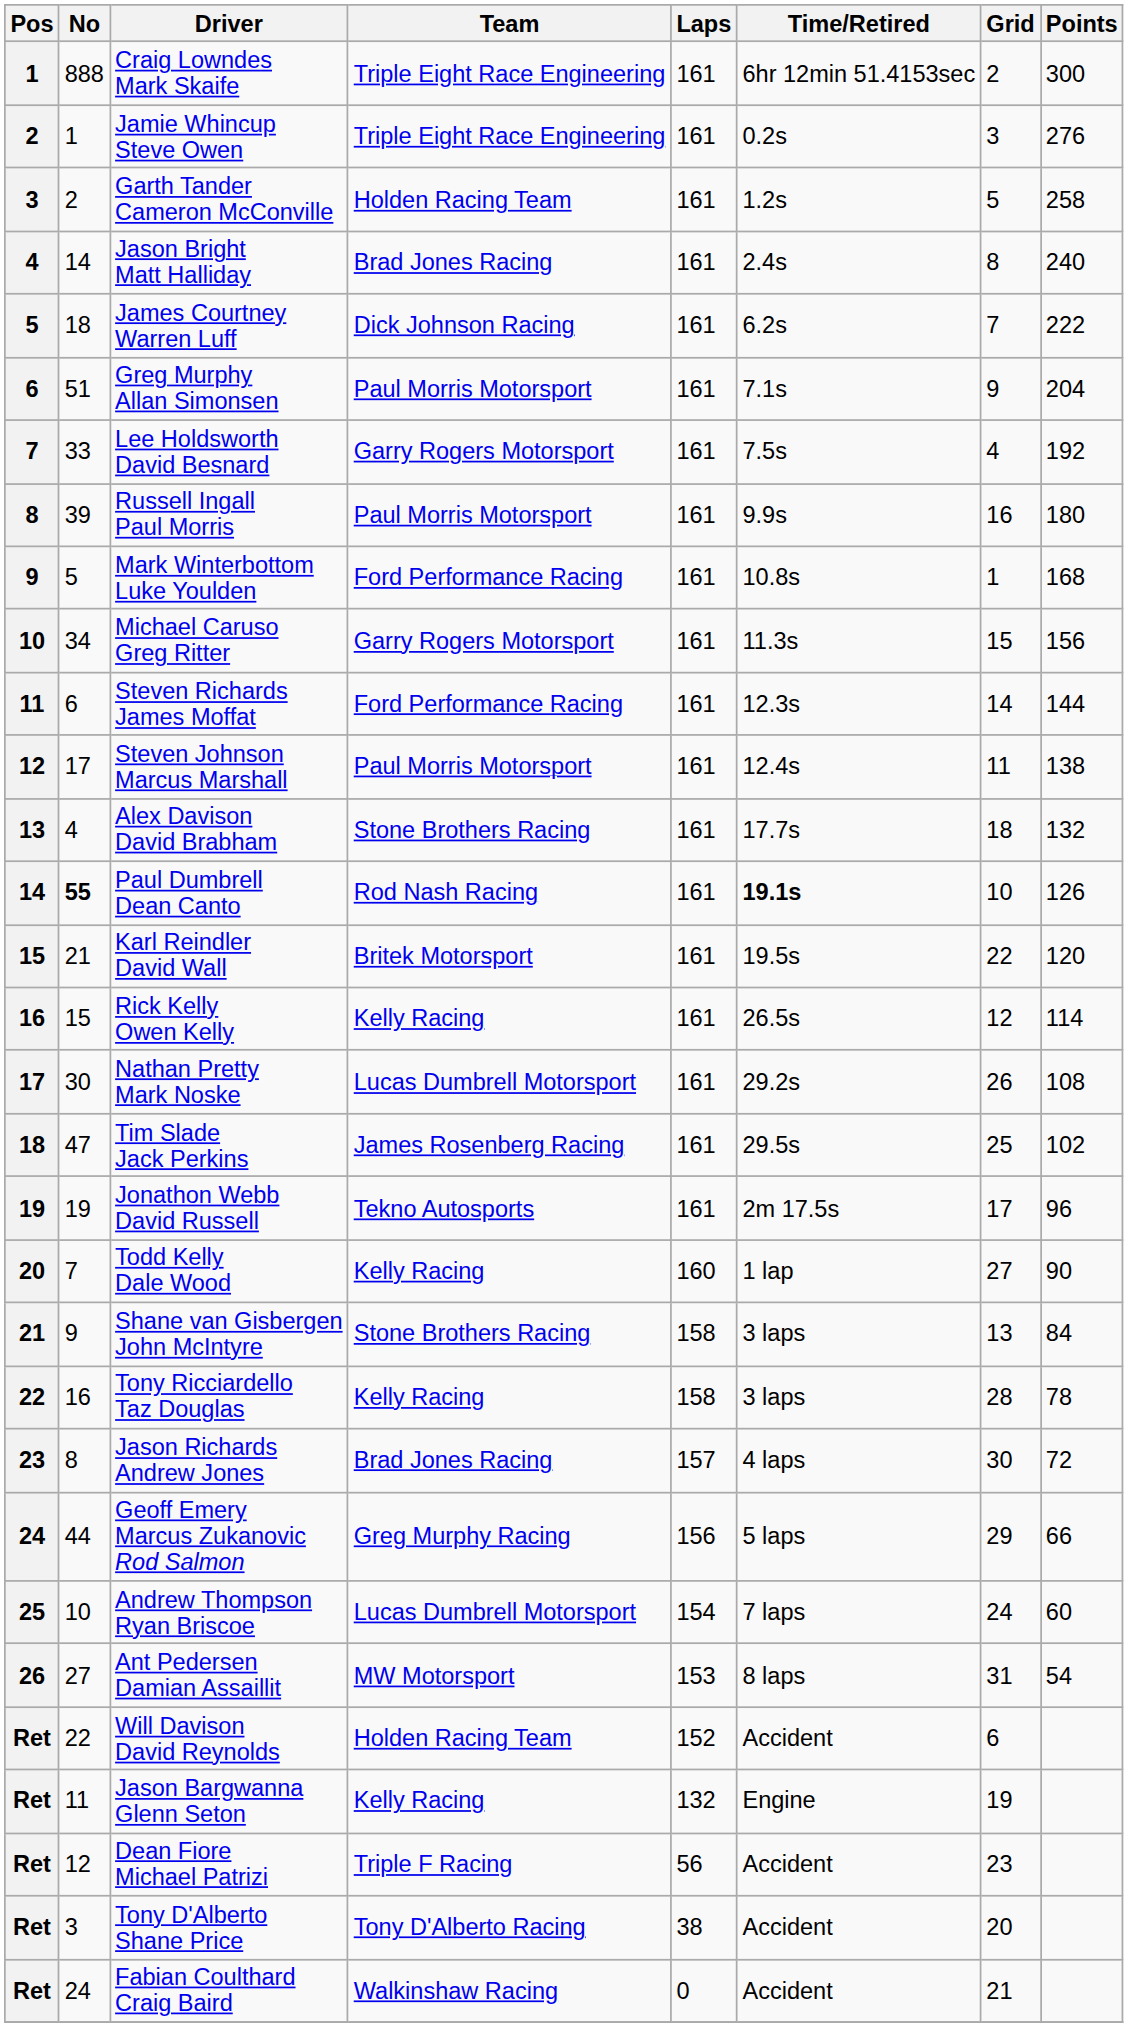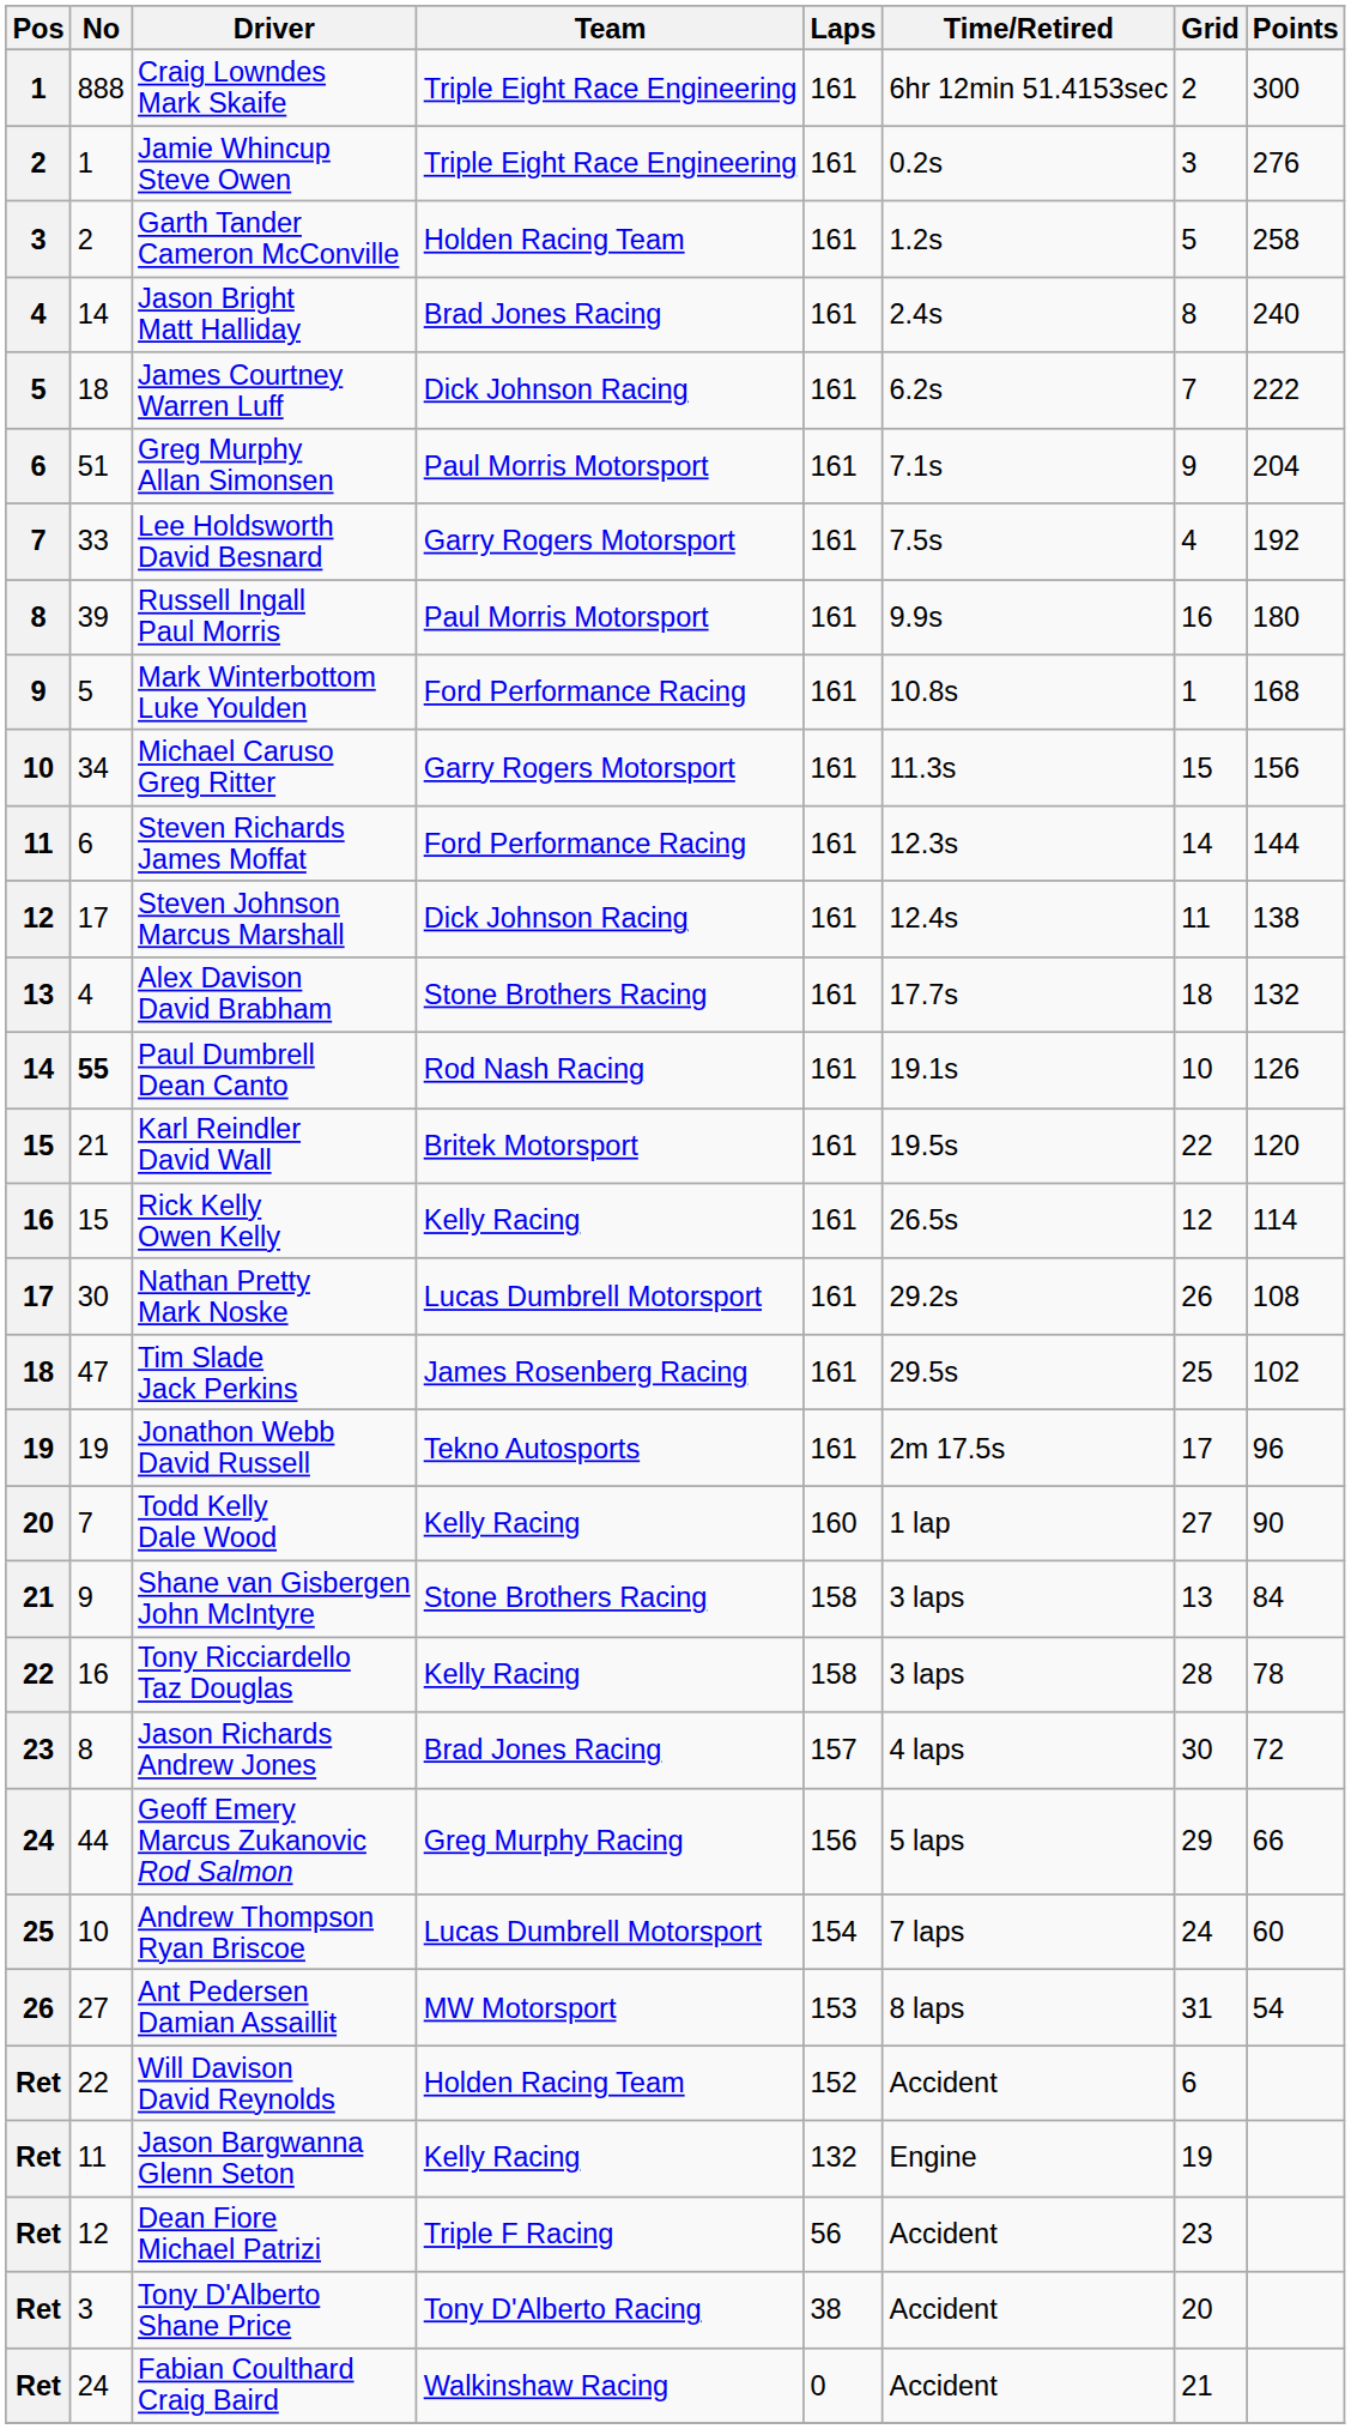Steven Johnson Marcus Marshall | Team: Paul Morris Motorsport -> Dick Johnson Racing
Paul Dumbrell Dean Canto | Time/Retired: bold -> normal
